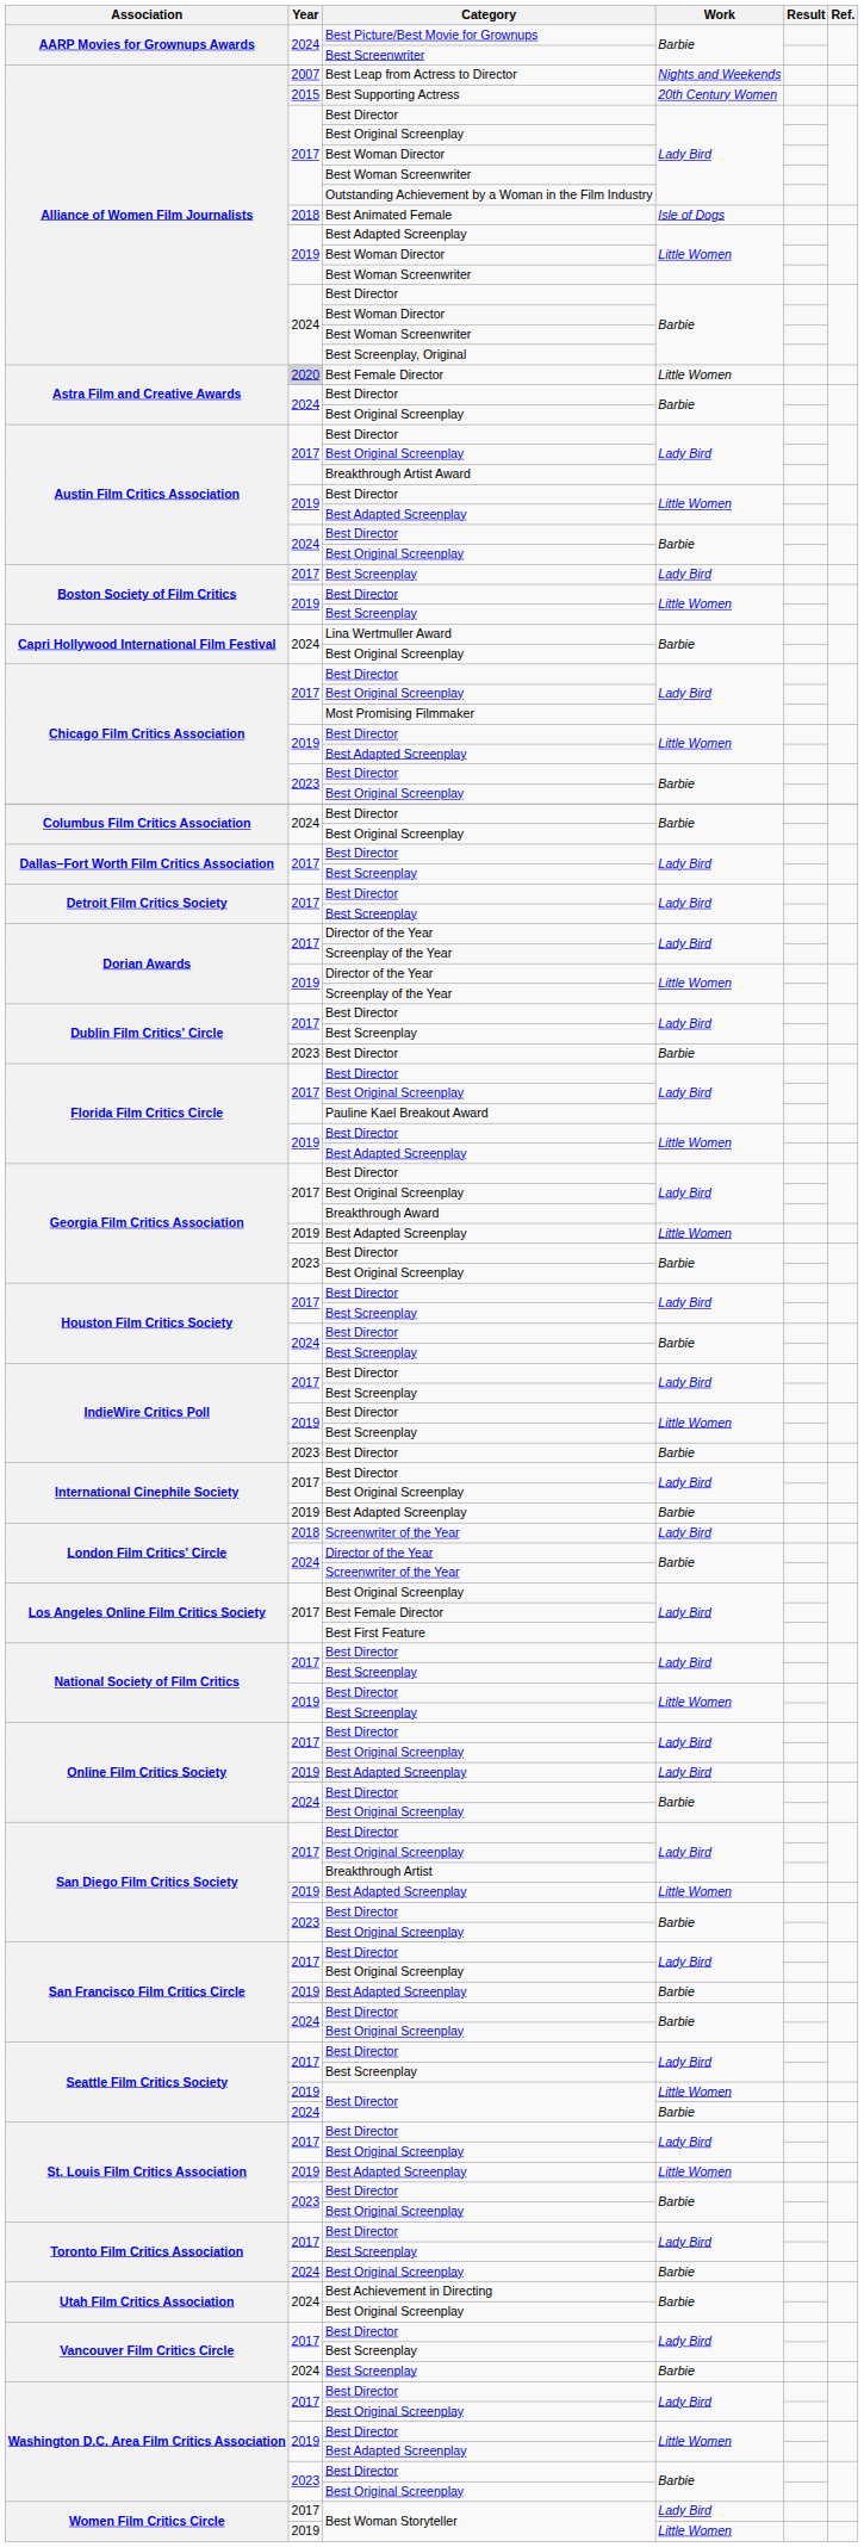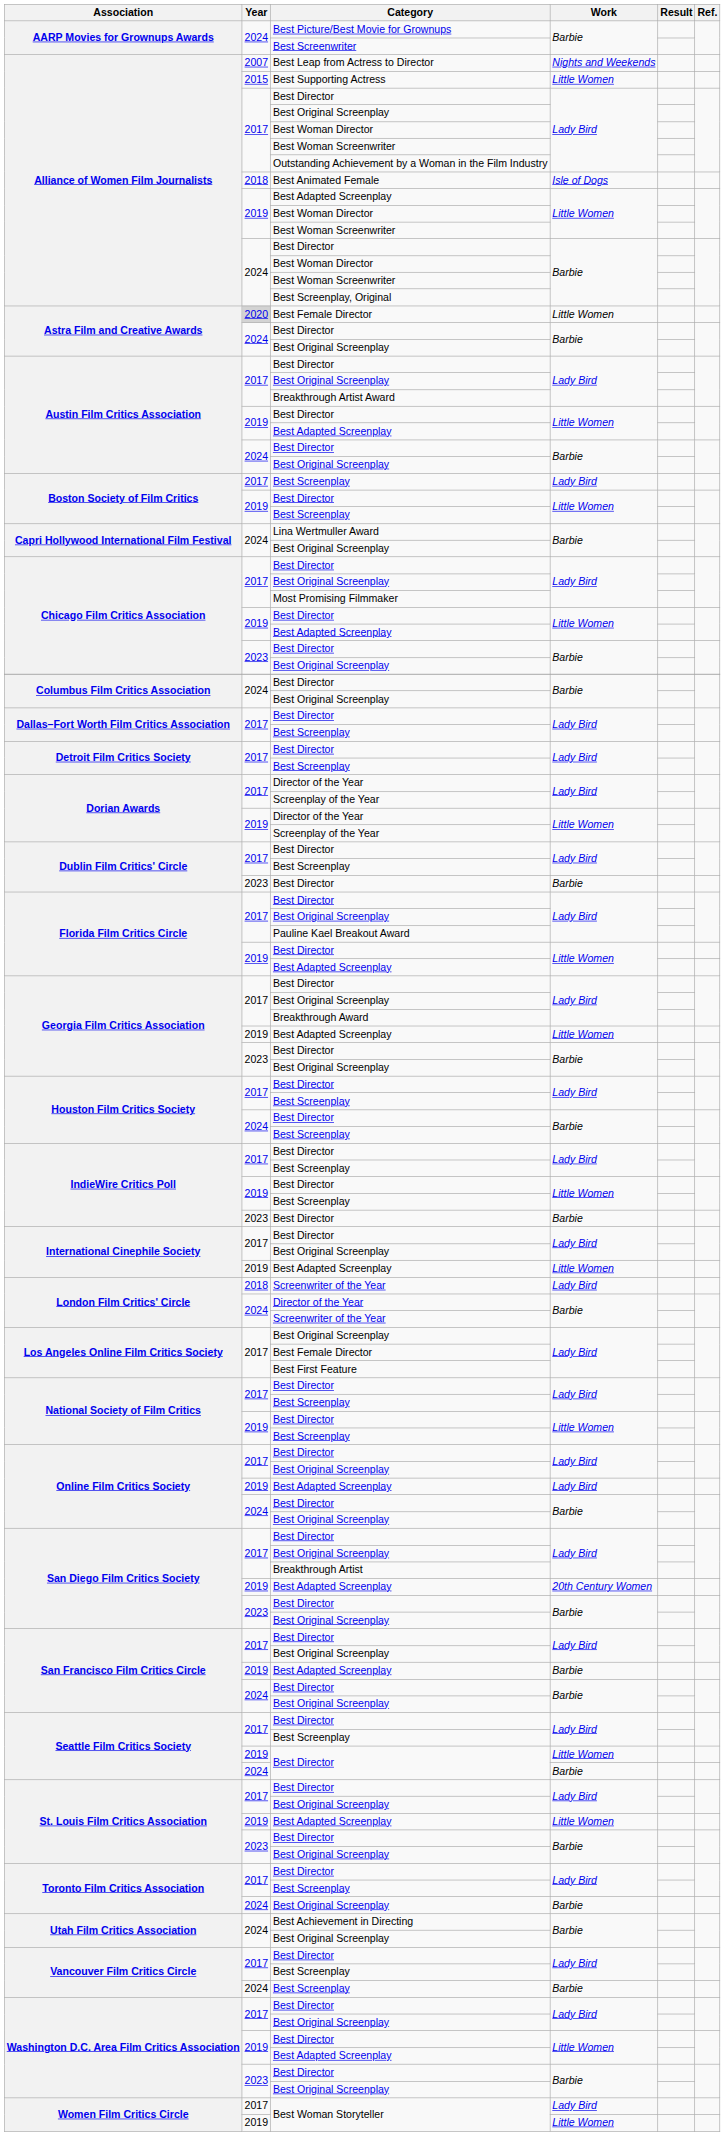Alliance of Women Film Journalists / Best Supporting Actress | Work: 20th Century Women -> Little Women
International Cinephile Society / Best Adapted Screenplay | Work: Barbie -> Little Women
San Diego Film Critics Society / Best Adapted Screenplay | Work: Little Women -> 20th Century Women
